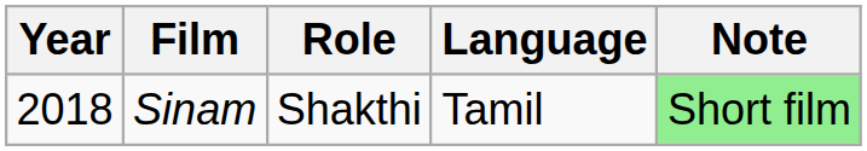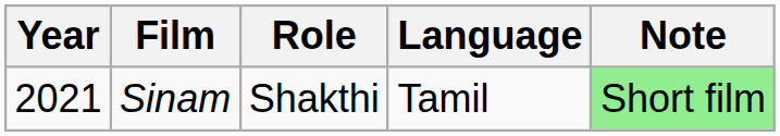Sinam | Year: 2018 -> 2021
